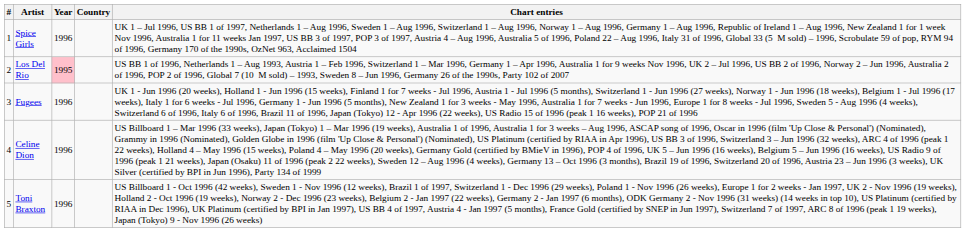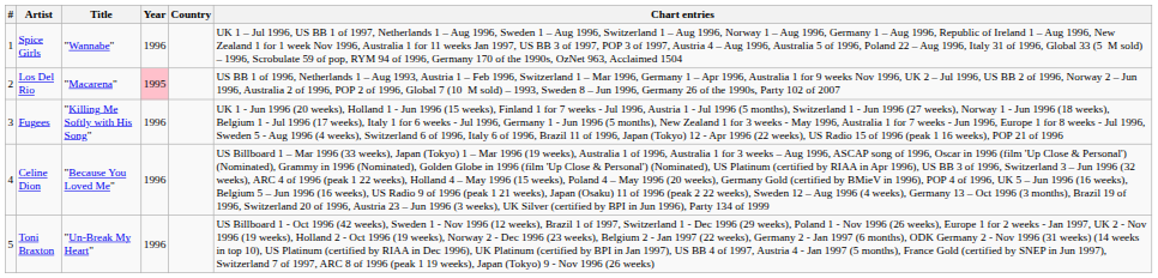+ column: Title | "Wannabe" | "Macarena" | "Killing Me Softly with His Song" | "Because You Loved Me" | "Un-Break My Heart"
